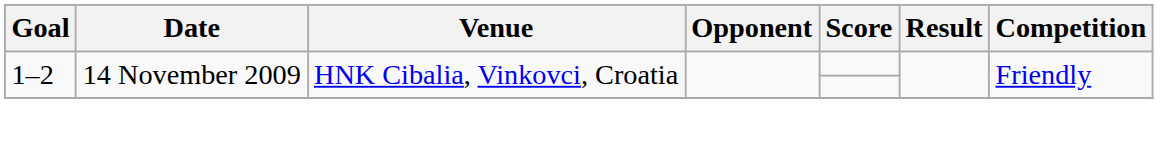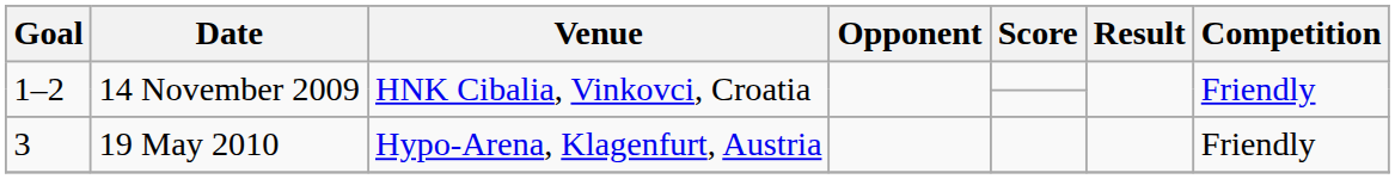+ row: 3 | 19 May 2010 | Hypo-Arena, Klagenfurt, Austria | Friendly
